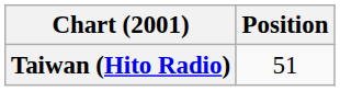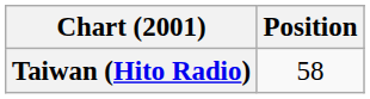Taiwan (Hito Radio) | Position: 51 -> 58
